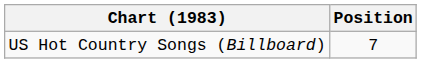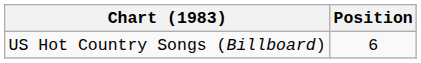US Hot Country Songs (Billboard) | Position: 7 -> 6
